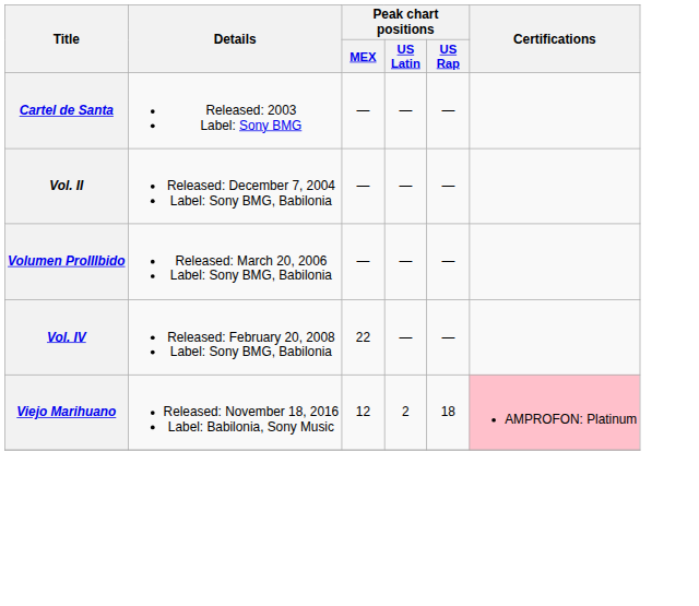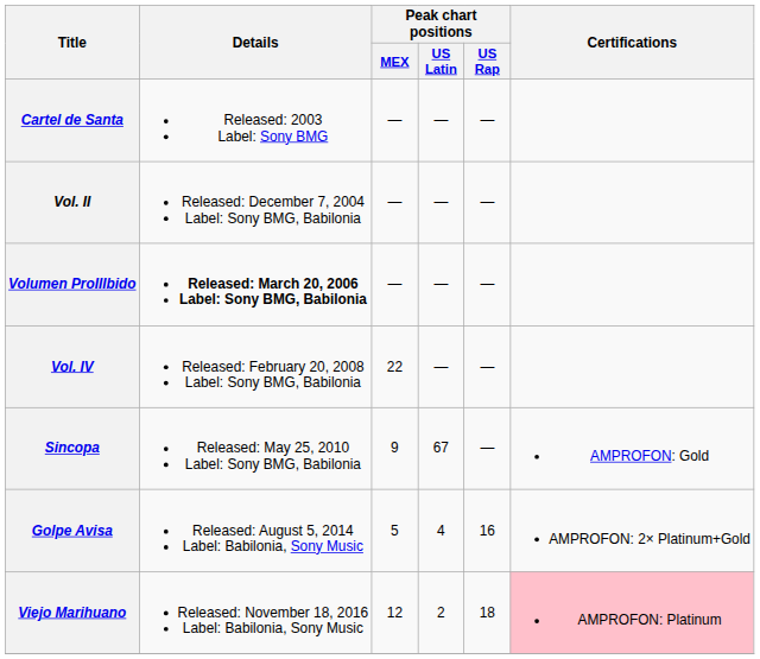Volumen ProIIIbido | Details: normal -> bold
+ row: Sincopa | Released: May 25, 2010 Label: Sony BMG, Babilonia | 9 | 67 | — | AMPROFON: Gold
+ row: Golpe Avisa | Released: August 5, 2014 Label: Babilonia, Sony Music | 5 | 4 | 16 | AMPROFON: 2× Platinum+Gold
